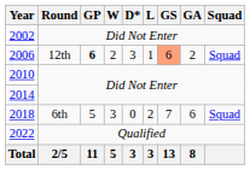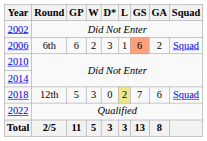2006 | Round: 12th -> 6th
2006 | GP: bold -> normal
2018 | Round: 6th -> 12th
2018 | L: no background -> khaki background
